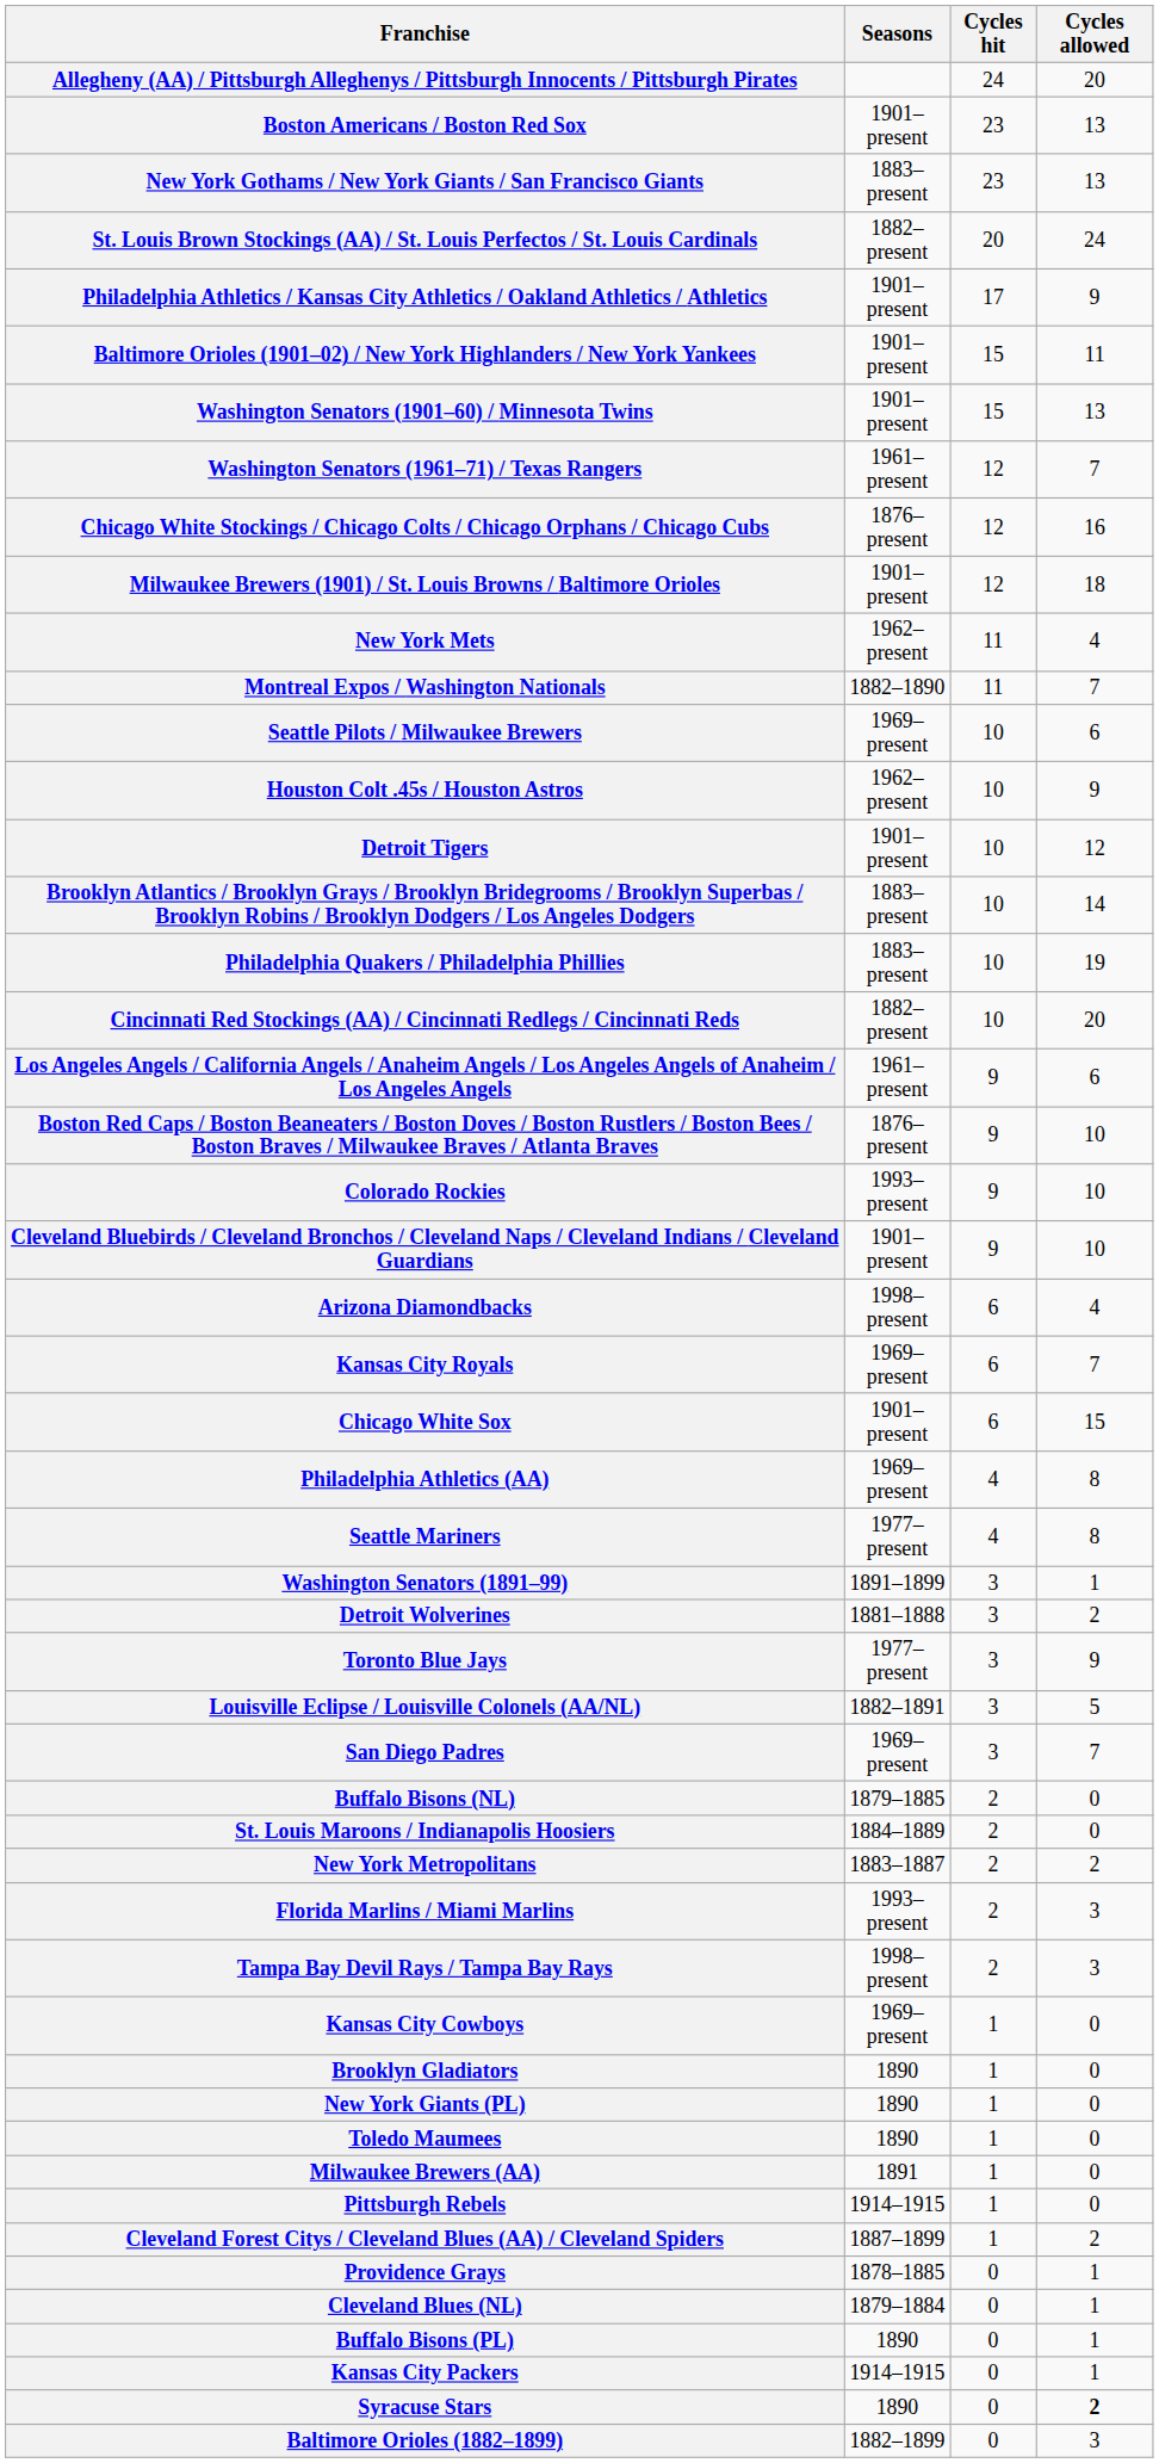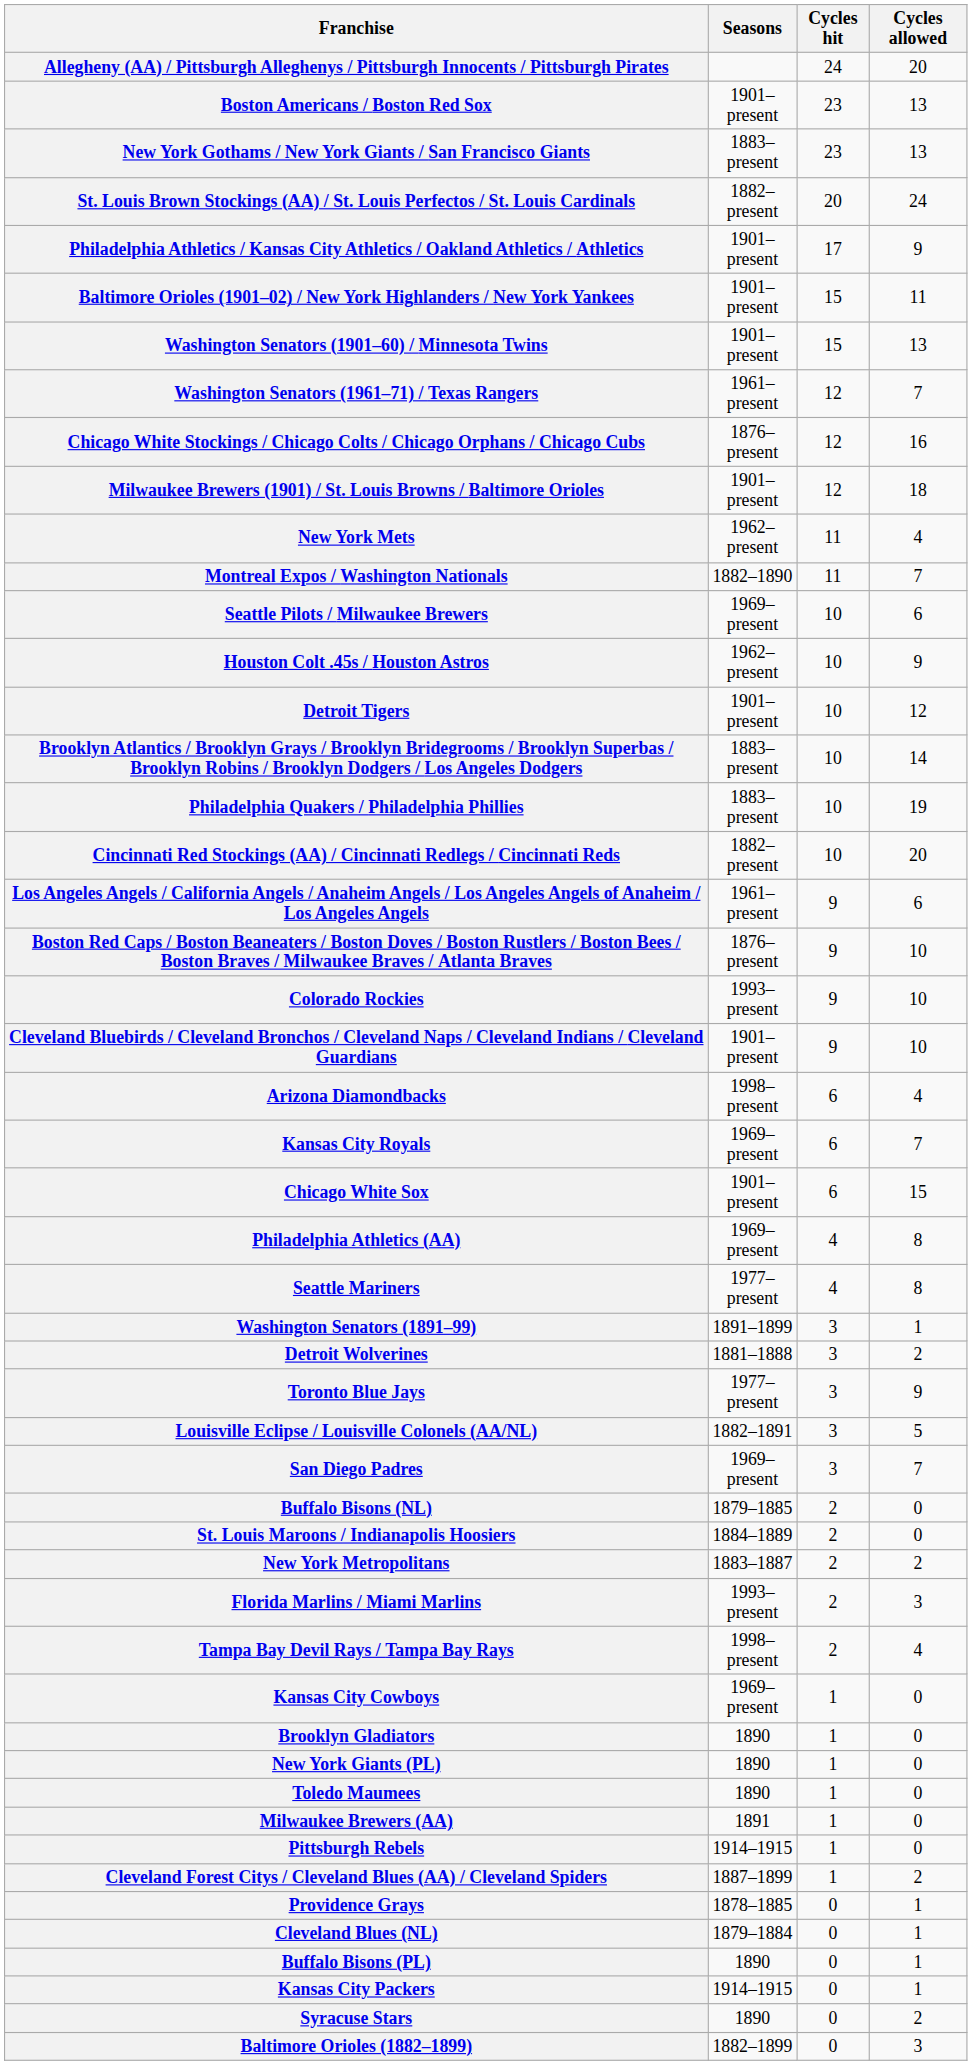Tampa Bay Devil Rays / Tampa Bay Rays | Cycles allowed: 3 -> 4
Syracuse Stars | Cycles allowed: bold -> normal
